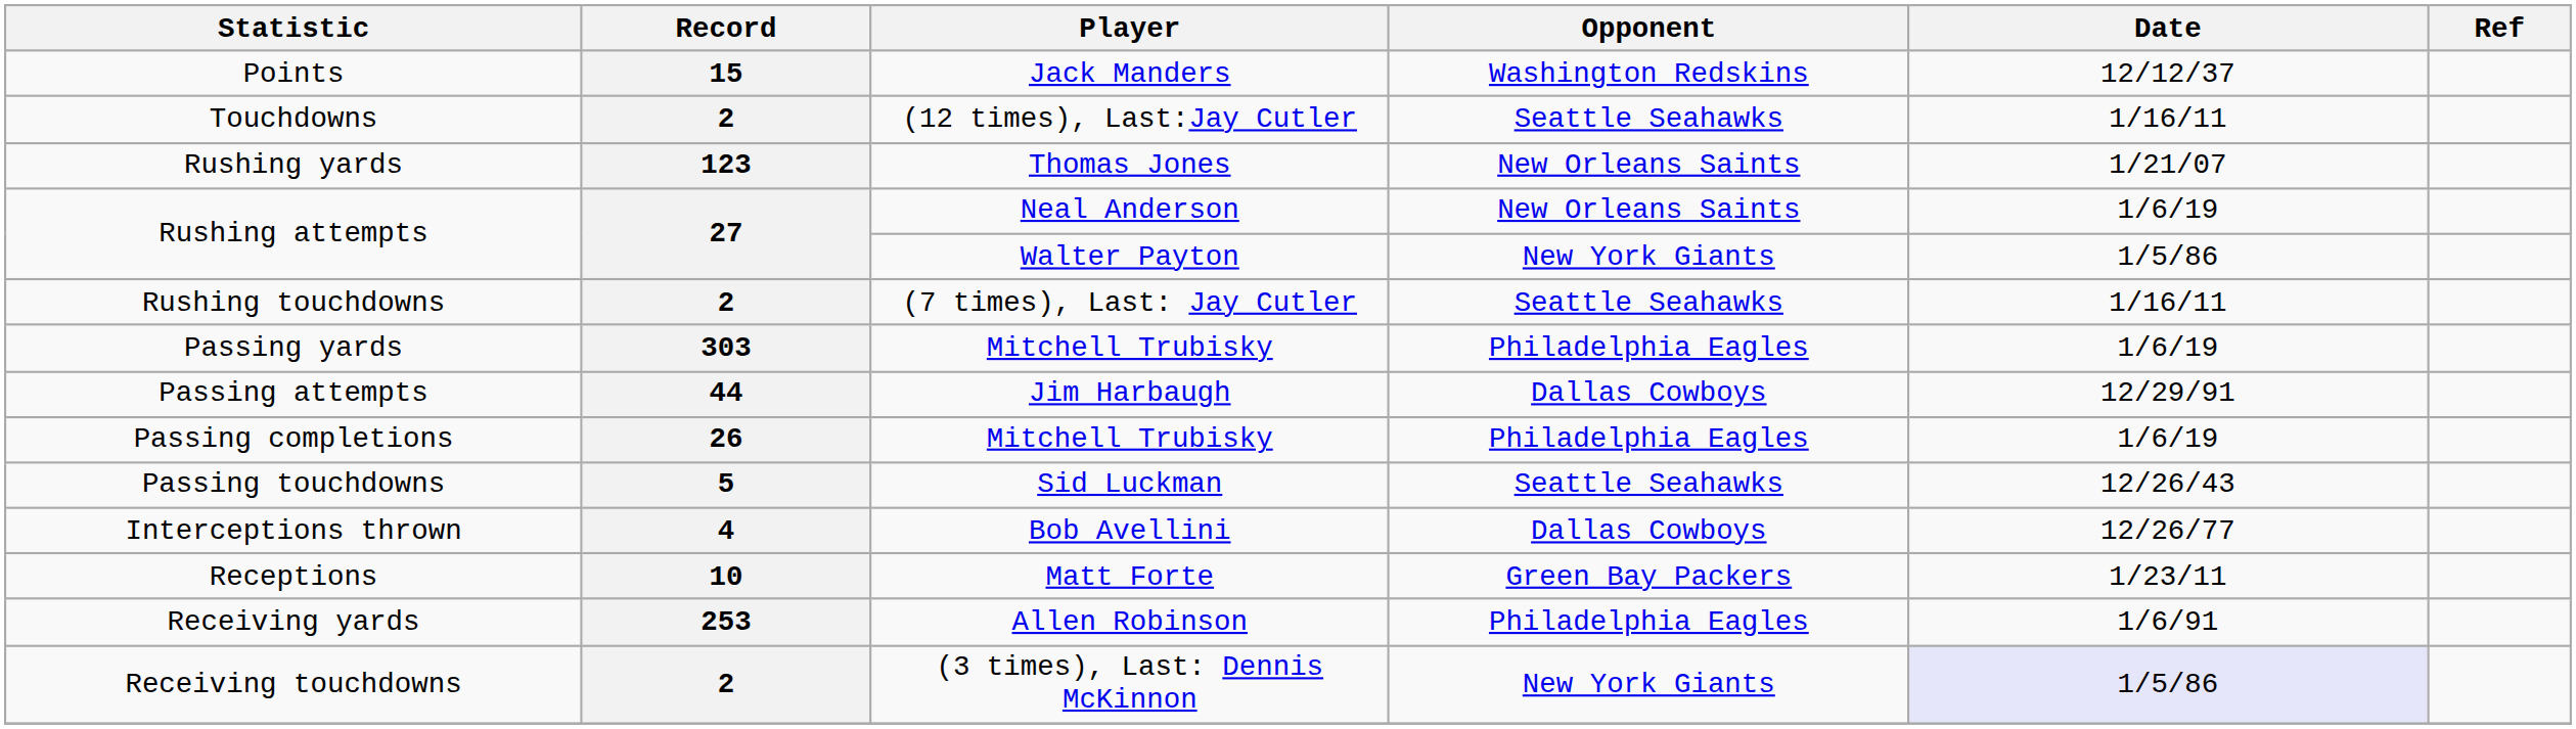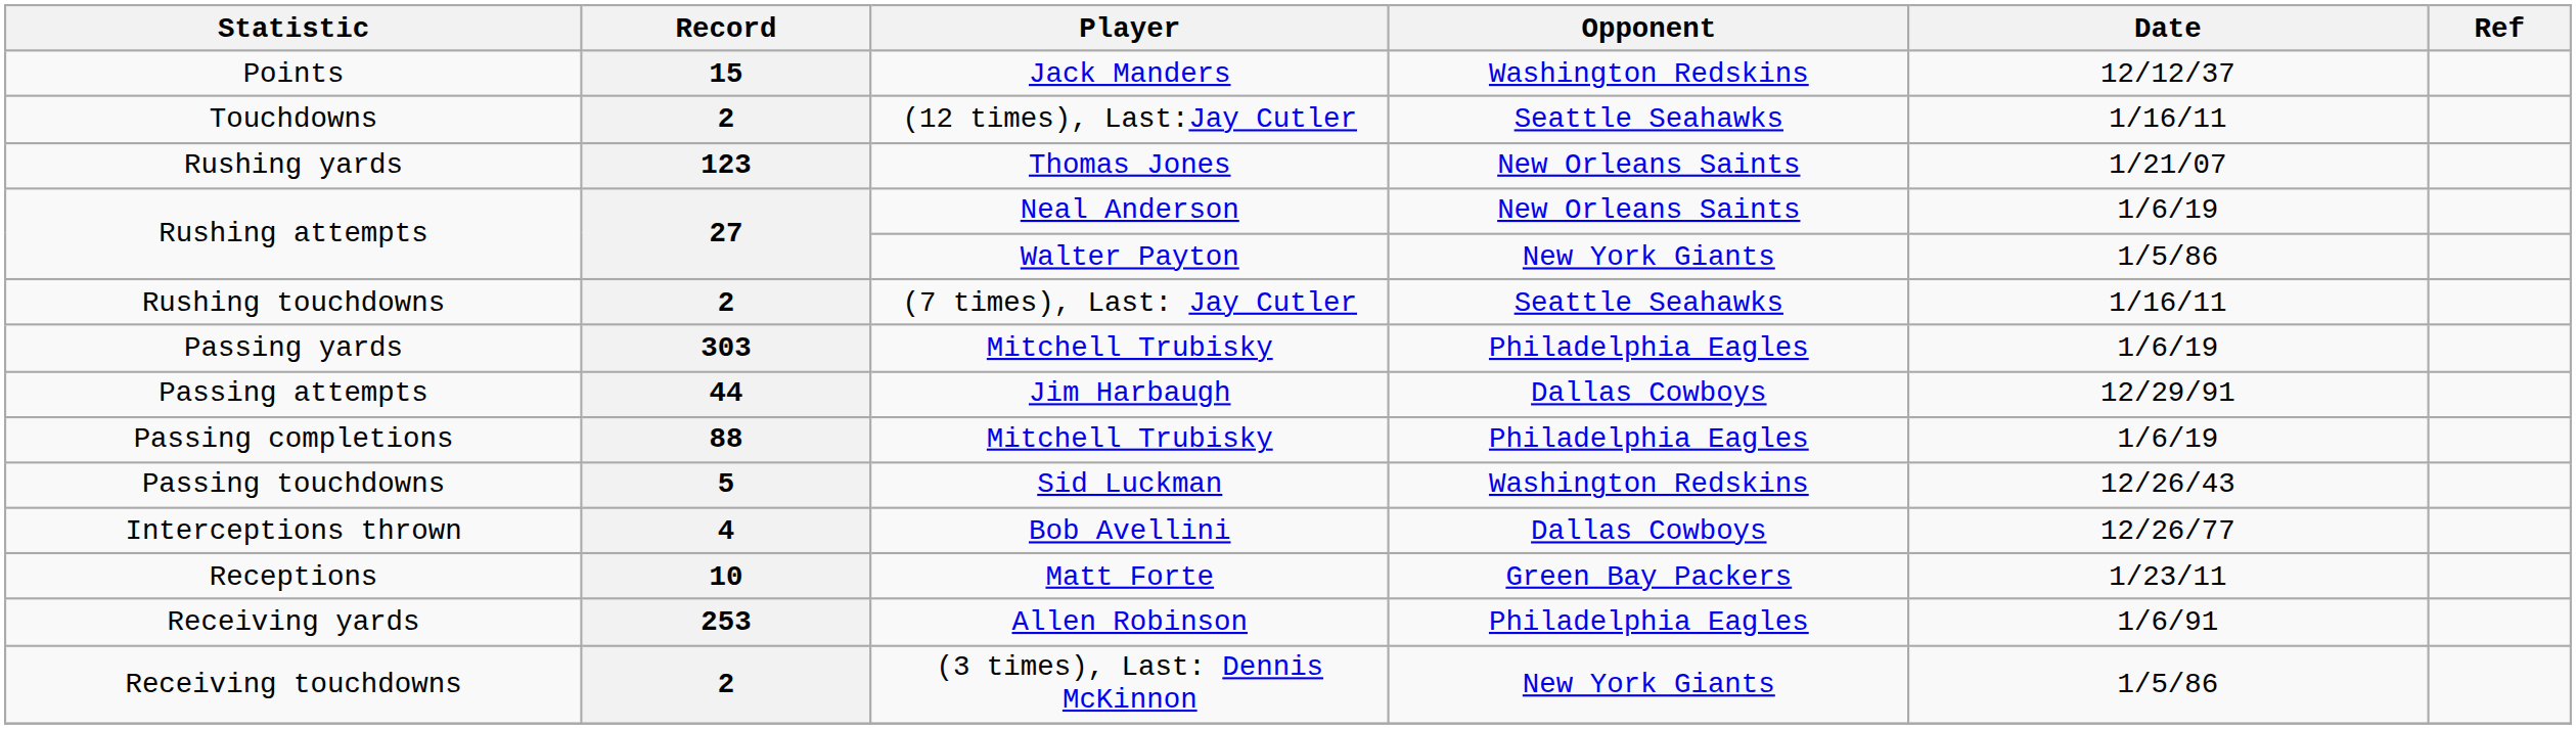Passing completions | Record: 26 -> 88
Passing touchdowns | Opponent: Seattle Seahawks -> Washington Redskins
Receiving touchdowns | Date: lavender background -> no background
